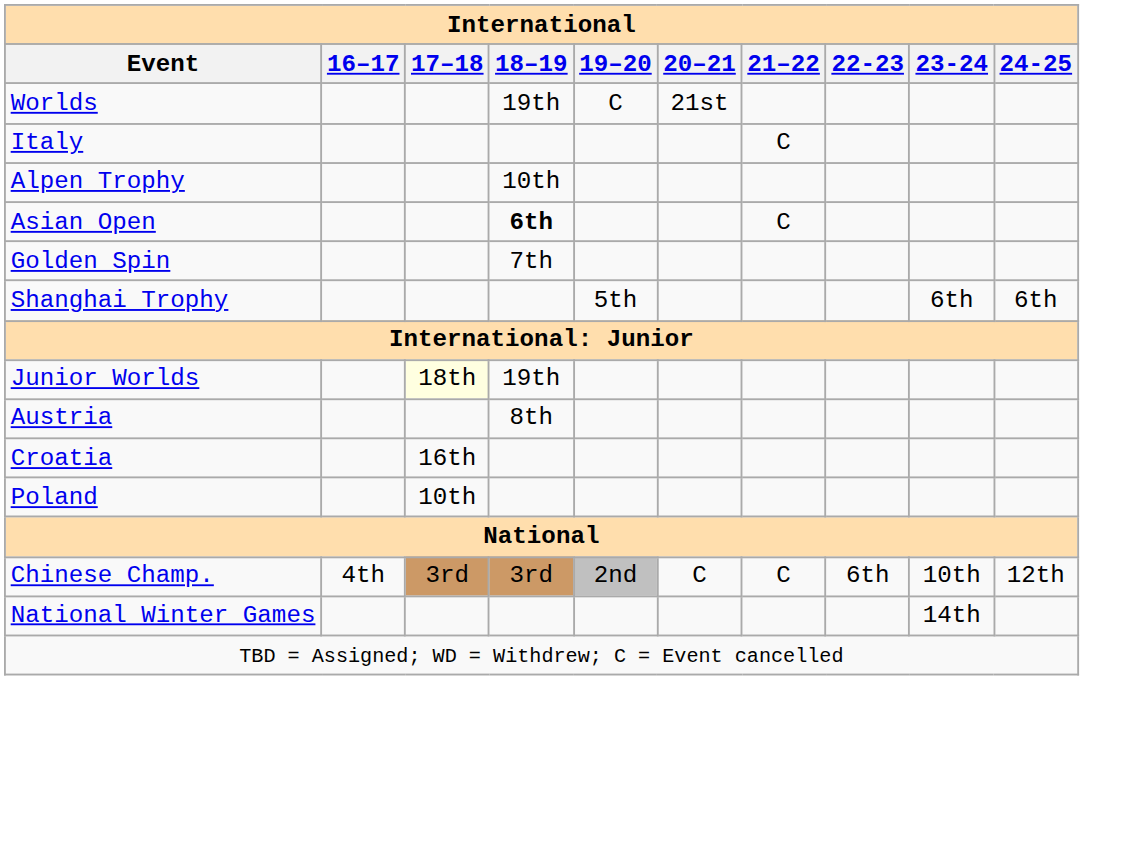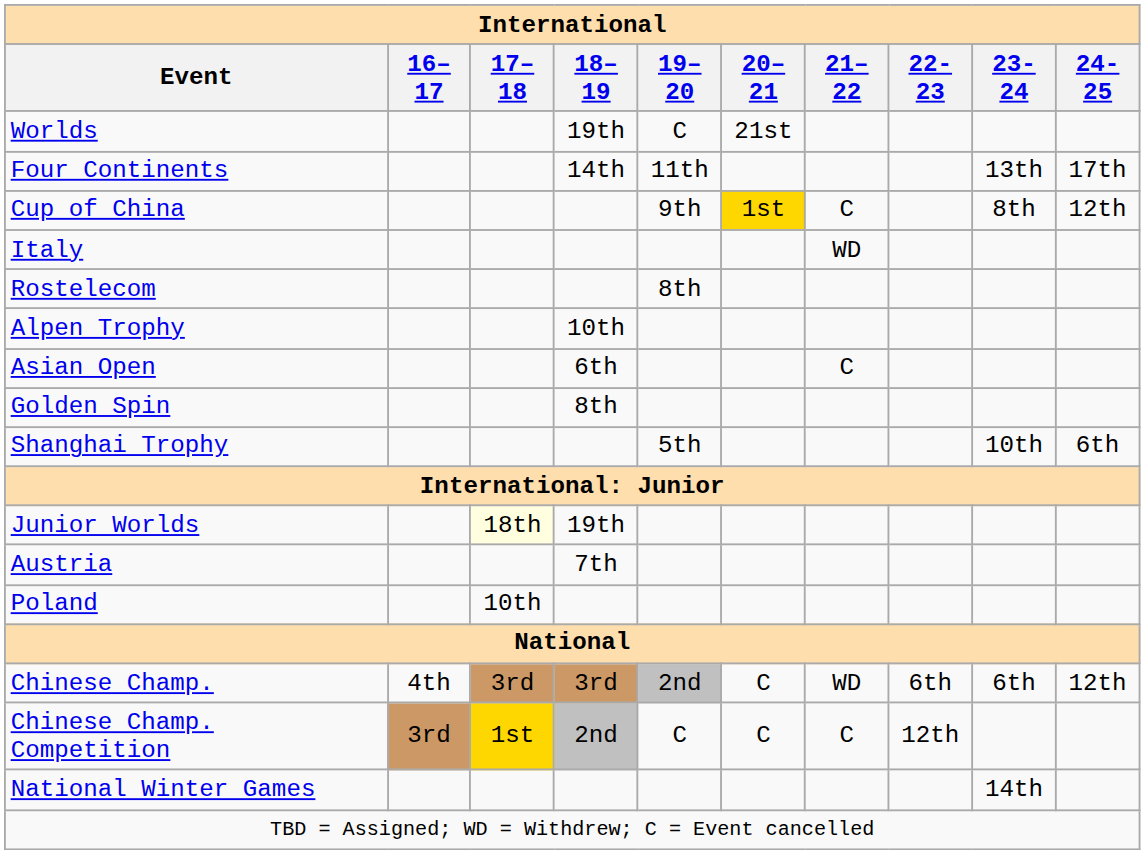+ row: Four Continents | 14th | 11th | 13th | 17th
+ row: Cup of China | 9th | 1st | C | 8th | 12th
Italy | 21–22: C -> WD
+ row: Rostelecom | 8th
Asian Open | 18–19: bold -> normal
Golden Spin | 18–19: 7th -> 8th
Shanghai Trophy | 23-24: 6th -> 10th
Austria | 18–19: 8th -> 7th
- row: Croatia | 16th
Chinese Champ. | 21–22: C -> WD
Chinese Champ. | 23-24: 10th -> 6th
+ row: Chinese Champ. Competition | 3rd | 1st | 2nd | C | C | C | 12th
